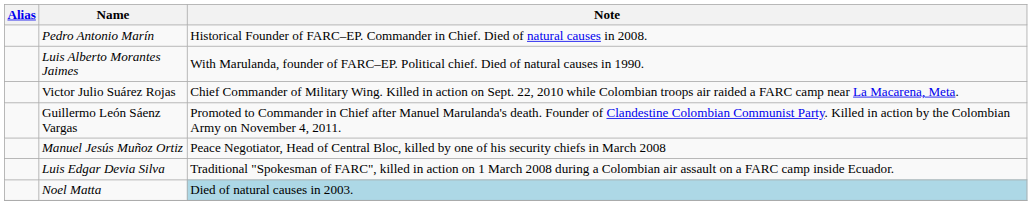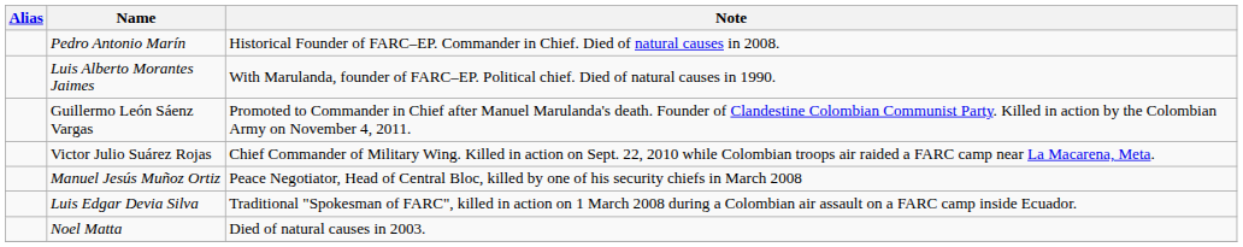rows swapped: Guillermo León Sáenz Vargas <-> Victor Julio Suárez Rojas
Noel Matta | Note: lightblue background -> no background
